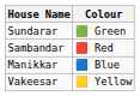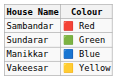rows swapped: Sundarar <-> Sambandar
